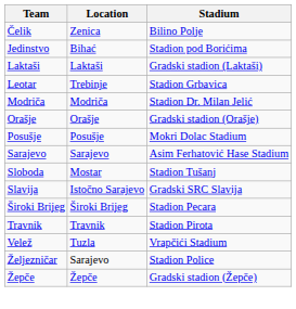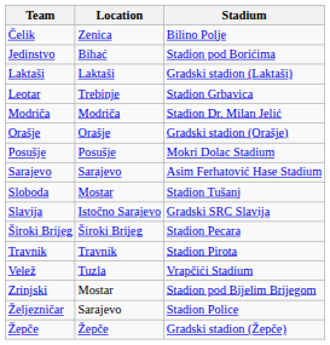+ row: Zrinjski | Mostar | Stadion pod Bijelim Brijegom
